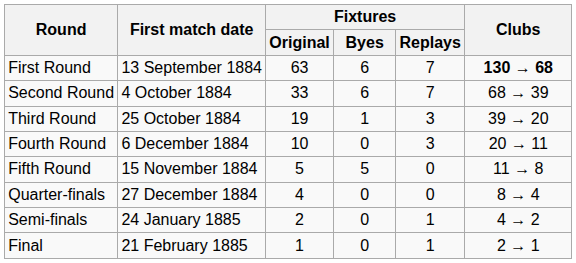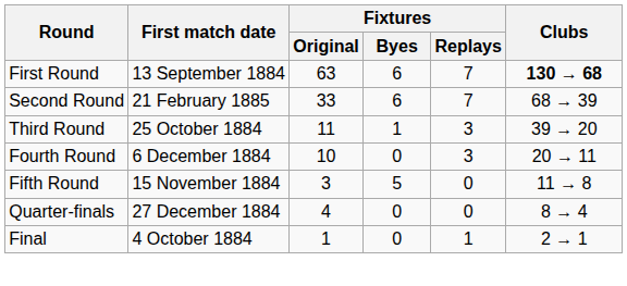Second Round | First match date: 4 October 1884 -> 21 February 1885
Third Round | Fixtures / Original: 19 -> 11
Fifth Round | Fixtures / Original: 5 -> 3
- row: Semi-finals | 24 January 1885 | 2 | 0 | 1 | 4 → 2
Final | First match date: 21 February 1885 -> 4 October 1884
